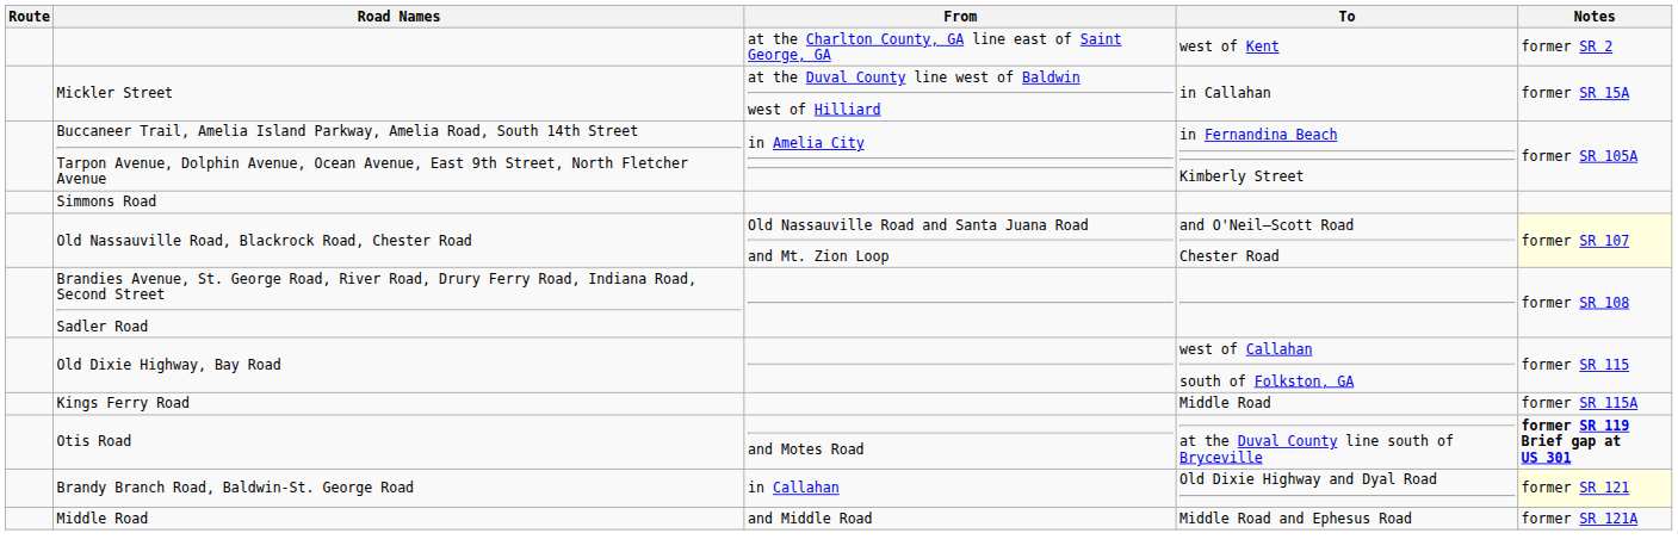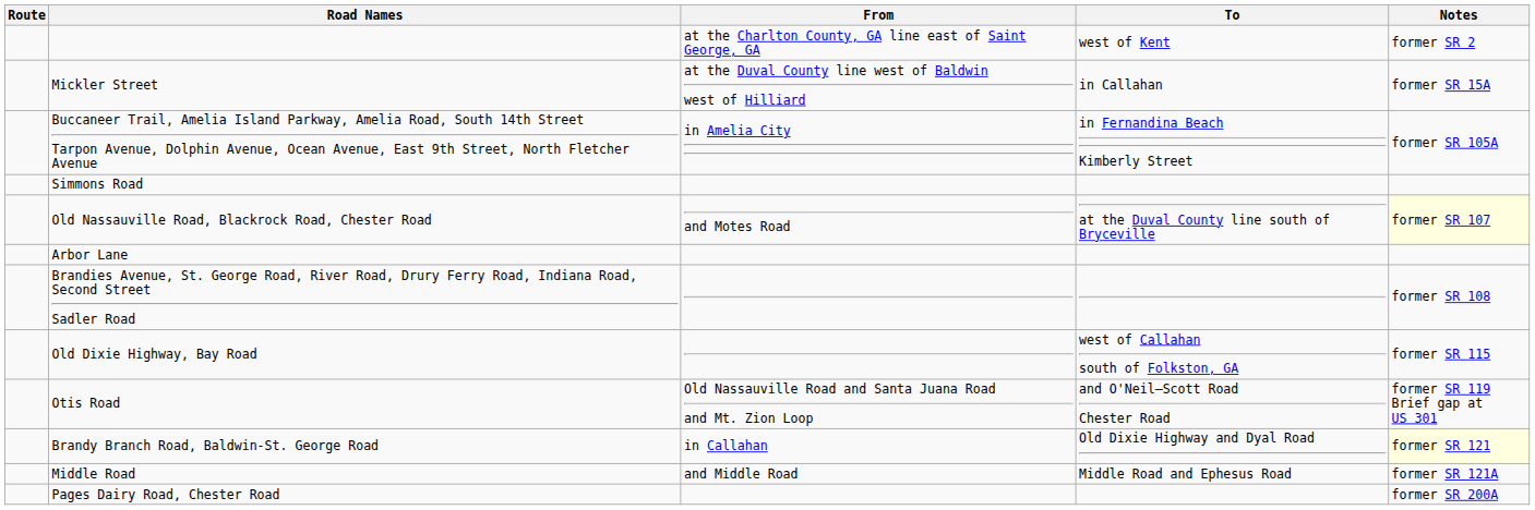Old Nassauville Road, Blackrock Road, Chester Road | From: Old Nassauville Road and Santa Juana Road and Mt. Zion Loop -> and Motes Road
Old Nassauville Road, Blackrock Road, Chester Road | To: and O'Neil–Scott Road Chester Road -> at the Duval County line south of Bryceville
+ row: Arbor Lane
- row: Kings Ferry Road | Middle Road | former SR 115A
Otis Road | From: and Motes Road -> Old Nassauville Road and Santa Juana Road and Mt. Zion Loop
Otis Road | To: at the Duval County line south of Bryceville -> and O'Neil–Scott Road Chester Road
Otis Road | Notes: bold -> normal
+ row: Pages Dairy Road, Chester Road | former SR 200A
